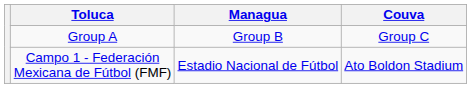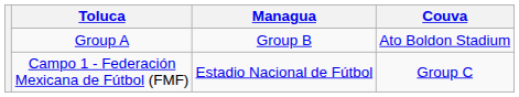Group A | Couva: Group C -> Ato Boldon Stadium
Campo 1 - Federación Mexicana de Fútbol (FMF) | Couva: Ato Boldon Stadium -> Group C
